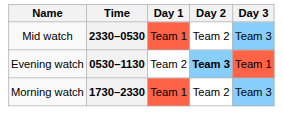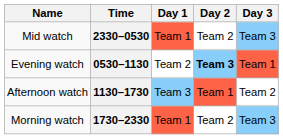+ row: Afternoon watch | 1130–1730 | Team 3 | Team 1 | Team 2
